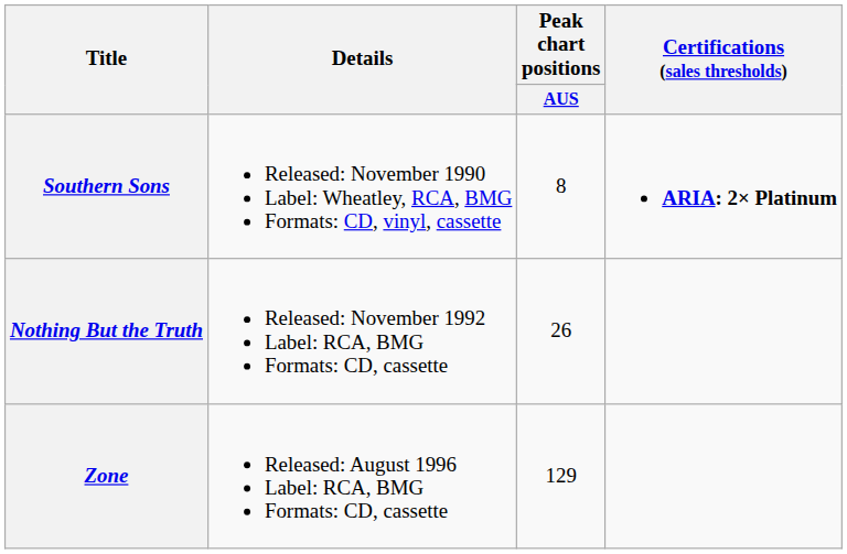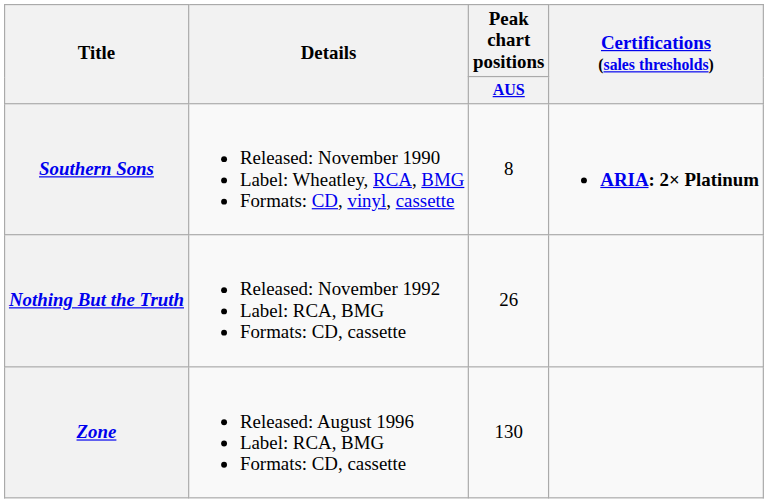Zone | Peak chart positions / AUS: 129 -> 130
